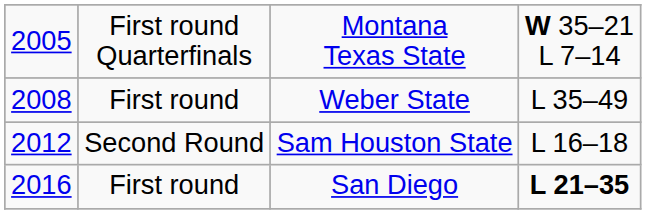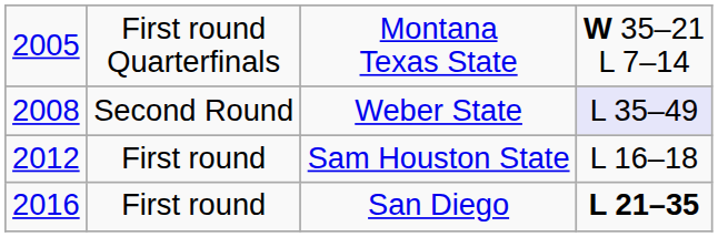Weber State | column 2: First round -> Second Round
Weber State | column 4: no background -> lavender background
Sam Houston State | column 2: Second Round -> First round
